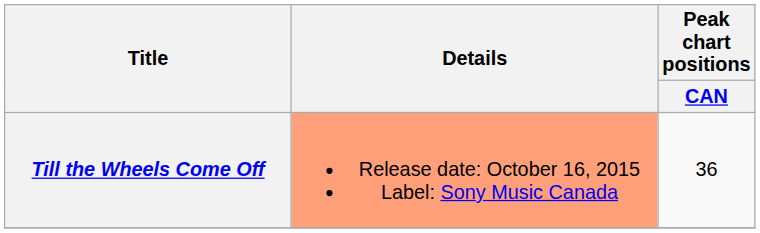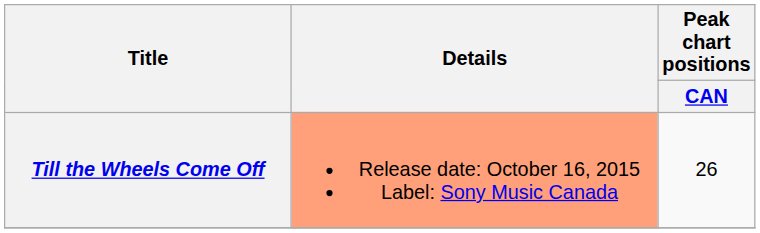Till the Wheels Come Off | Peak chart positions / CAN: 36 -> 26
